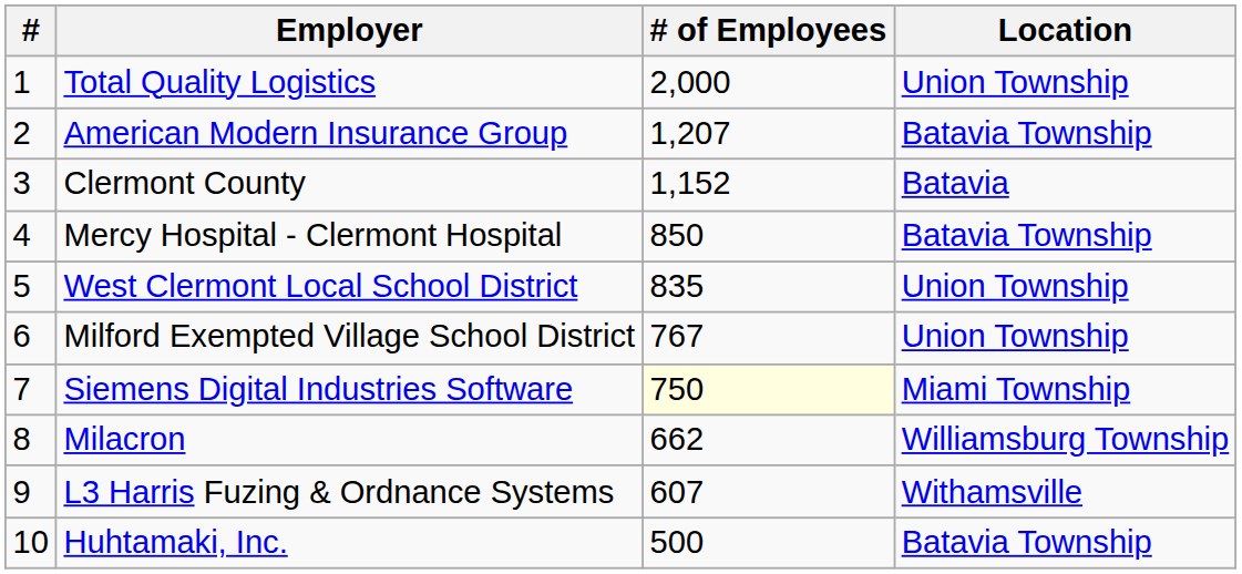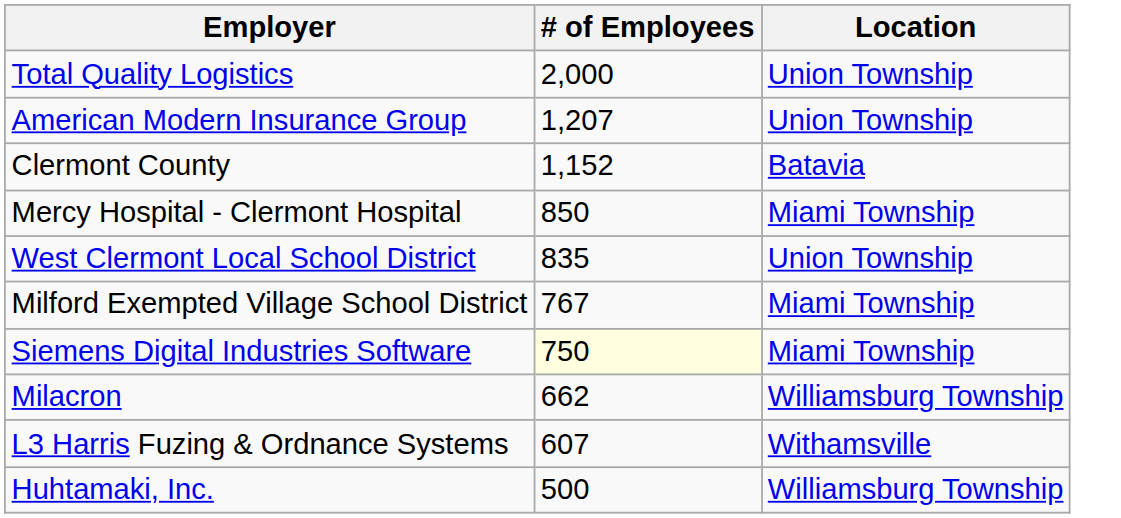- column: # | 1 | 2 | 3 | 4 | 5 | 6 | 7 | 8 | 9 | 10
American Modern Insurance Group | Location: Batavia Township -> Union Township
Mercy Hospital - Clermont Hospital | Location: Batavia Township -> Miami Township
Milford Exempted Village School District | Location: Union Township -> Miami Township
Huhtamaki, Inc. | Location: Batavia Township -> Williamsburg Township
